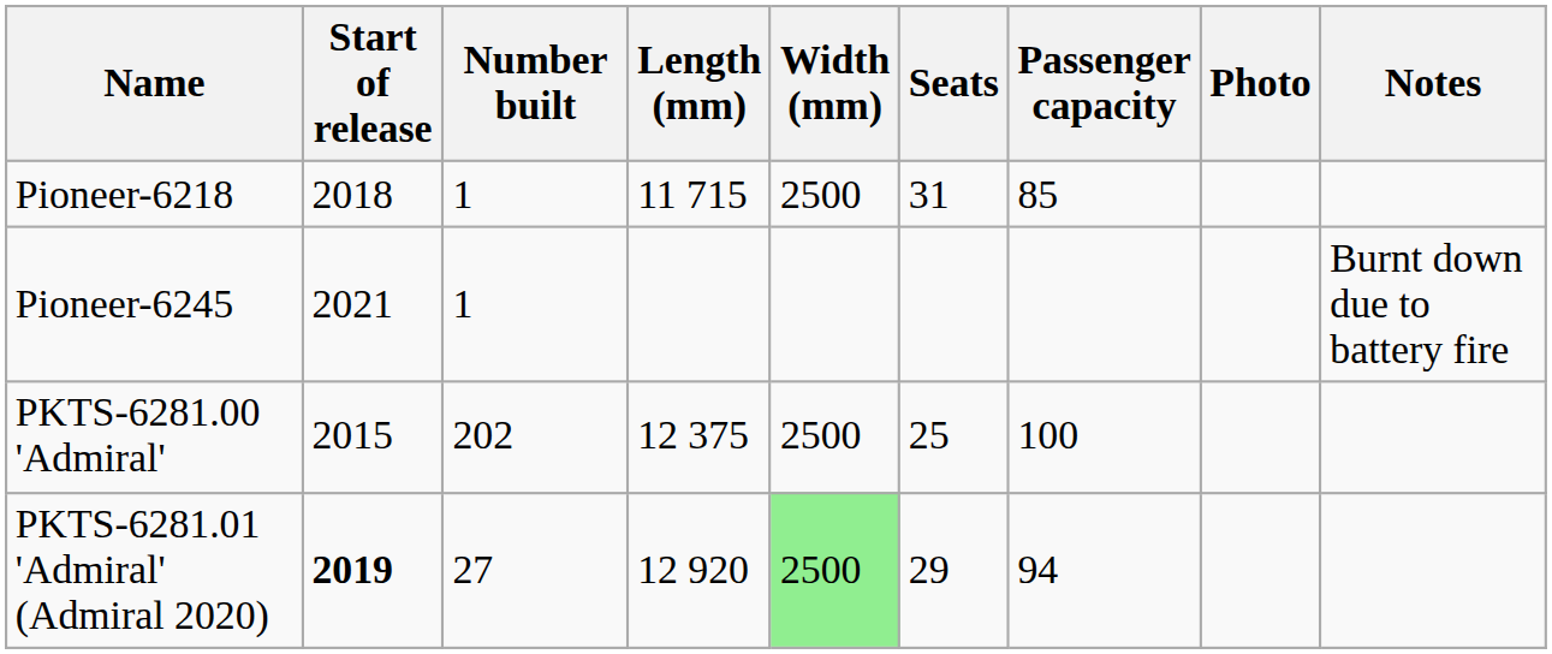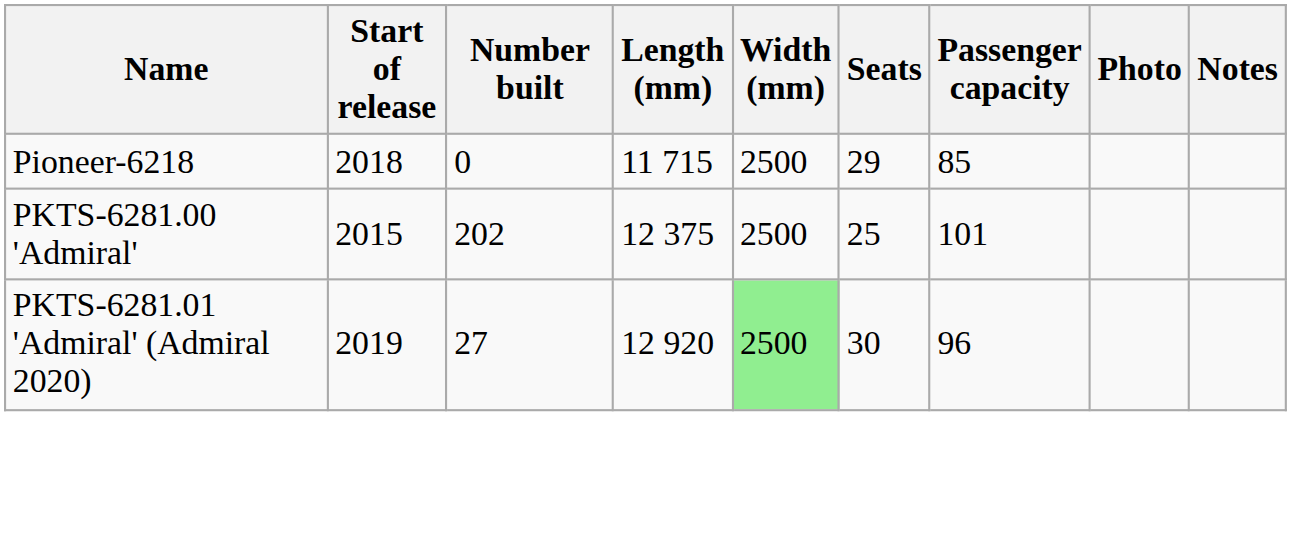Pioneer-6218 | Number built: 1 -> 0
Pioneer-6218 | Seats: 31 -> 29
- row: Pioneer-6245 | 2021 | 1 | Burnt down due to battery fire
PKTS-6281.00 'Admiral' | Passenger capacity: 100 -> 101
PKTS-6281.01 'Admiral' (Admiral 2020) | Start of release: bold -> normal
PKTS-6281.01 'Admiral' (Admiral 2020) | Seats: 29 -> 30
PKTS-6281.01 'Admiral' (Admiral 2020) | Passenger capacity: 94 -> 96
